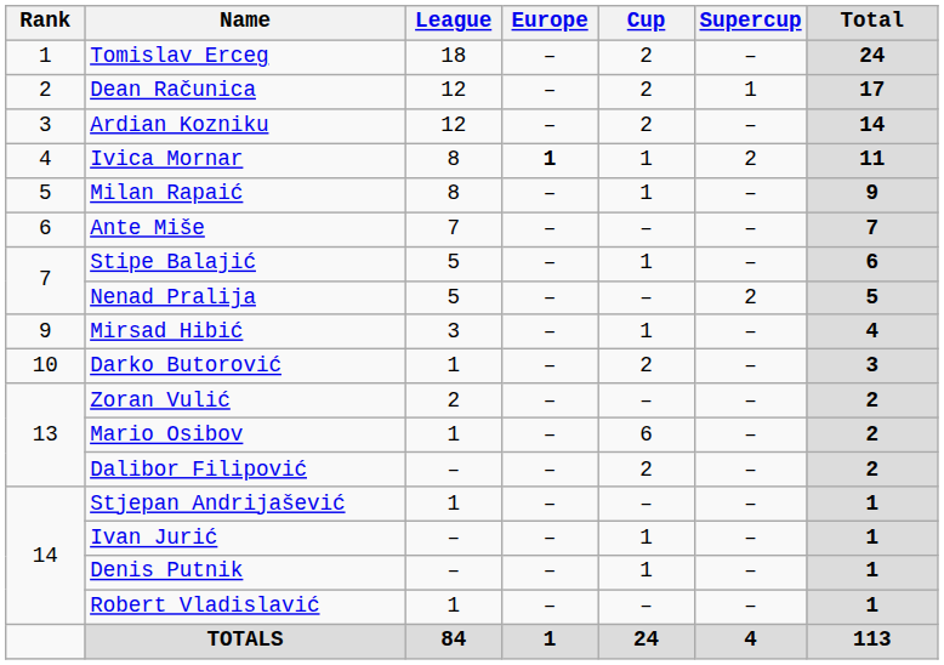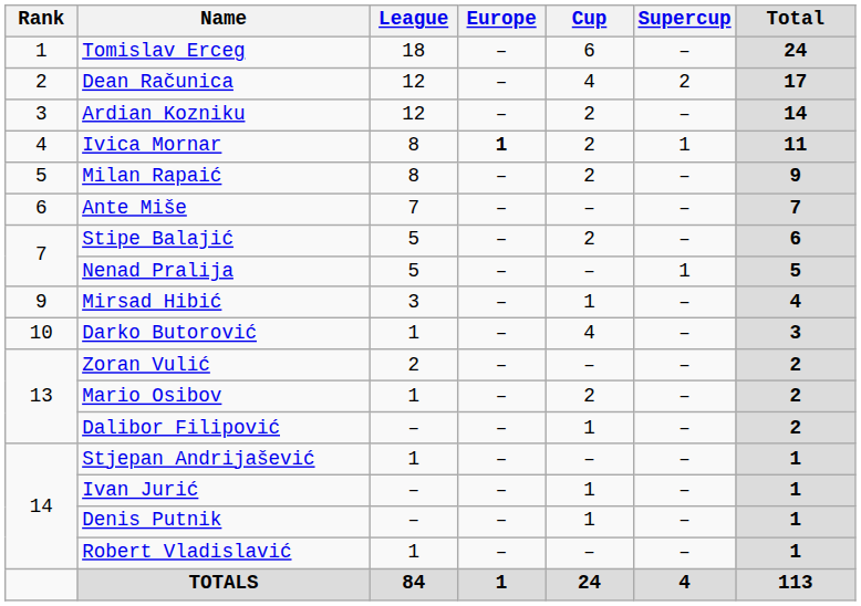Tomislav Erceg | Cup: 2 -> 6
Dean Računica | Cup: 2 -> 4
Dean Računica | Supercup: 1 -> 2
Ivica Mornar | Cup: 1 -> 2
Ivica Mornar | Supercup: 2 -> 1
Milan Rapaić | Cup: 1 -> 2
Stipe Balajić | Cup: 1 -> 2
Nenad Pralija | Supercup: 2 -> 1
Darko Butorović | Cup: 2 -> 4
Mario Osibov | Cup: 6 -> 2
Dalibor Filipović | Cup: 2 -> 1
